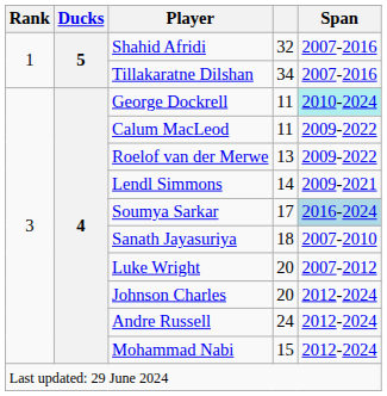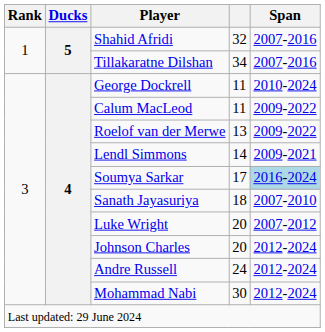George Dockrell | Span: paleturquoise background -> no background
Mohammad Nabi | column 4: 15 -> 30
